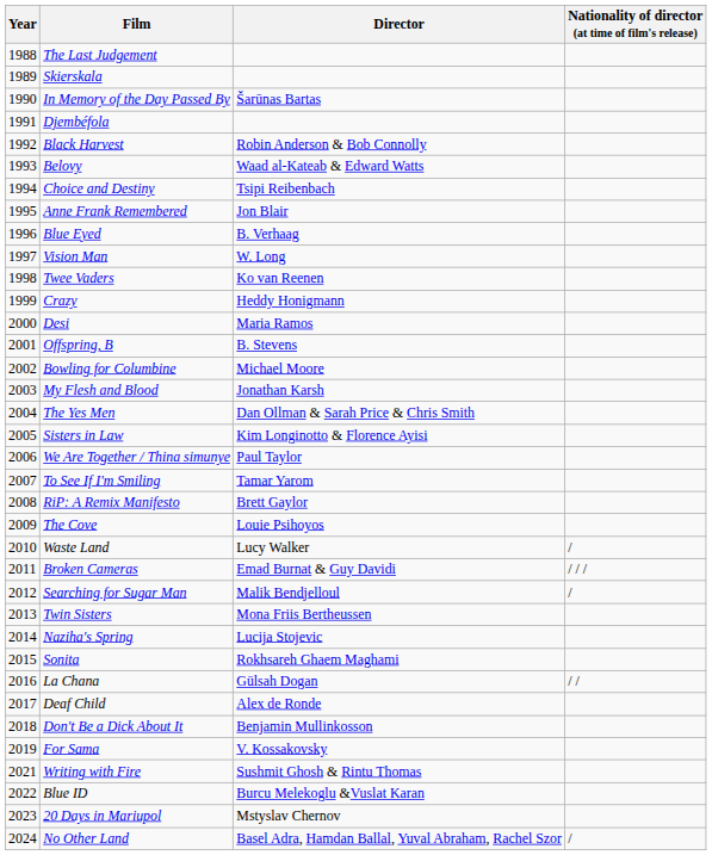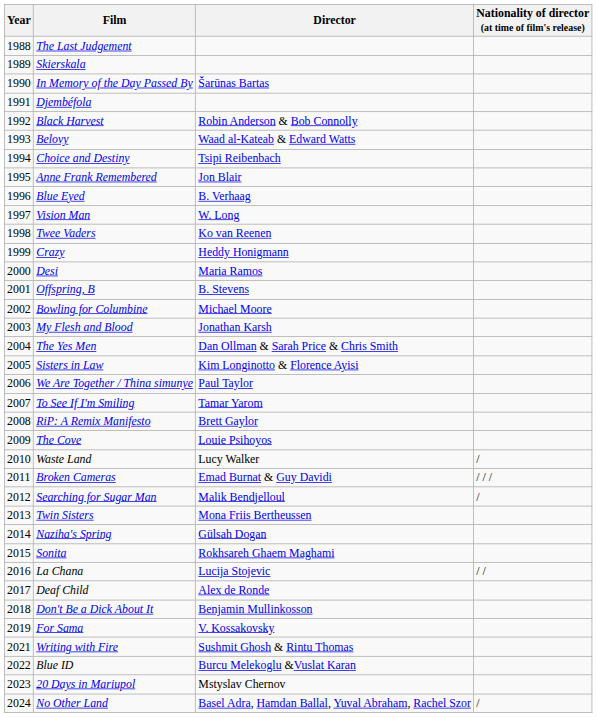Naziha's Spring | Director: Lucija Stojevic -> Gülsah Dogan
La Chana | Director: Gülsah Dogan -> Lucija Stojevic
